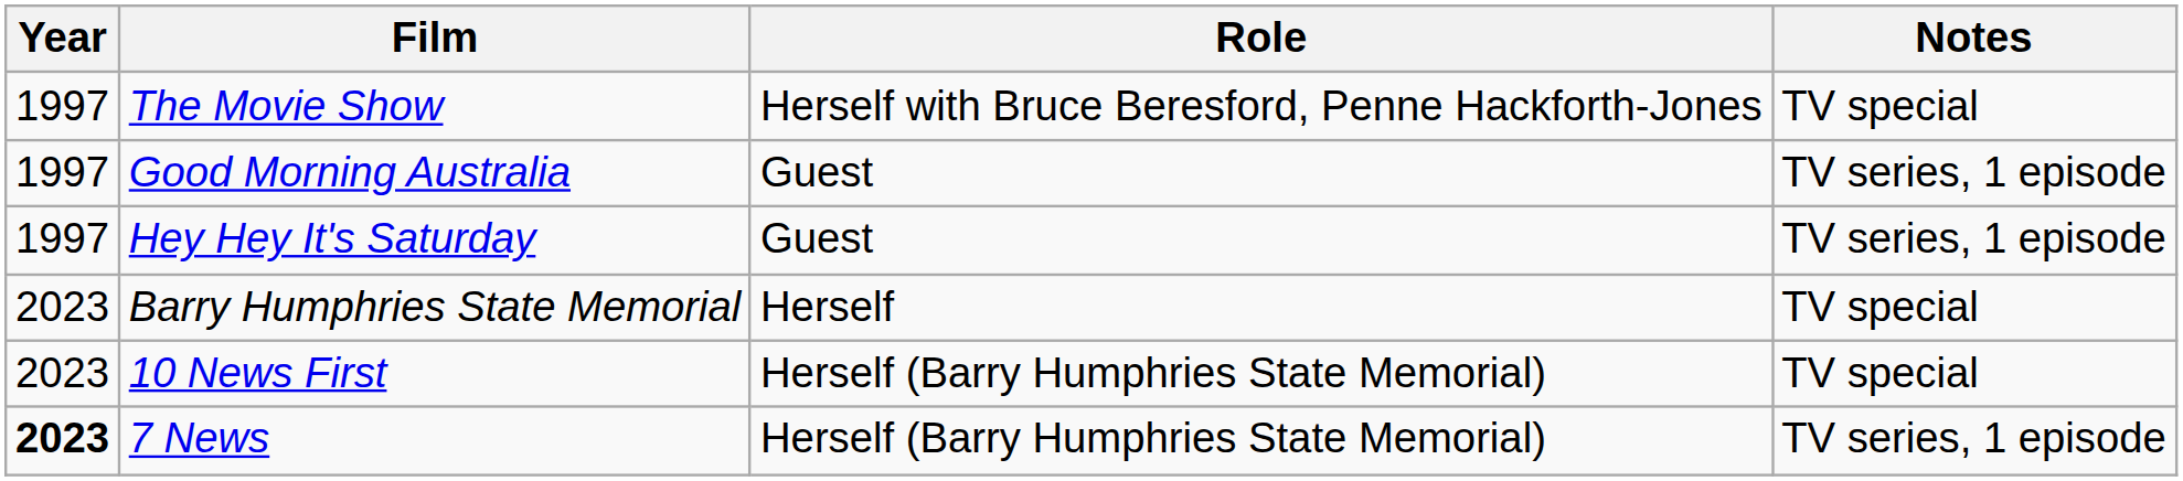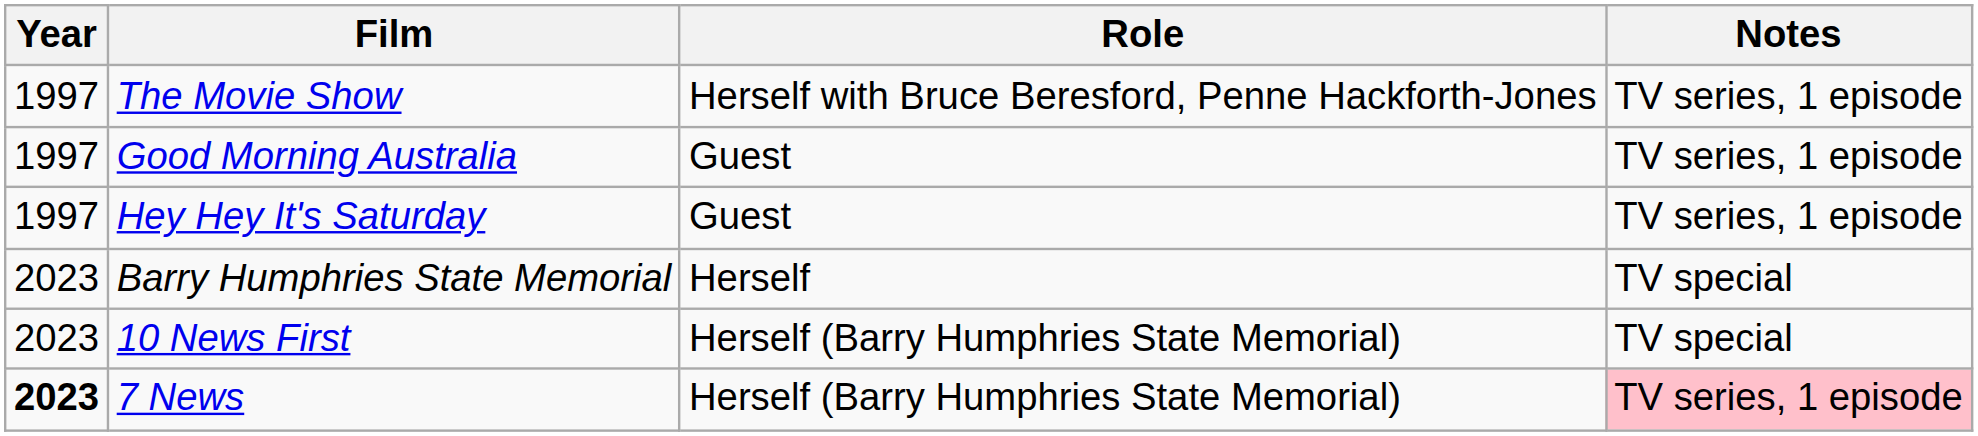The Movie Show | Notes: TV special -> TV series, 1 episode
7 News | Notes: no background -> pink background
